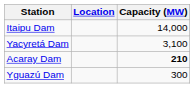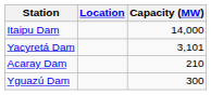Yacyretá Dam | Capacity (MW): 3,100 -> 3,101
Acaray Dam | Capacity (MW): bold -> normal
